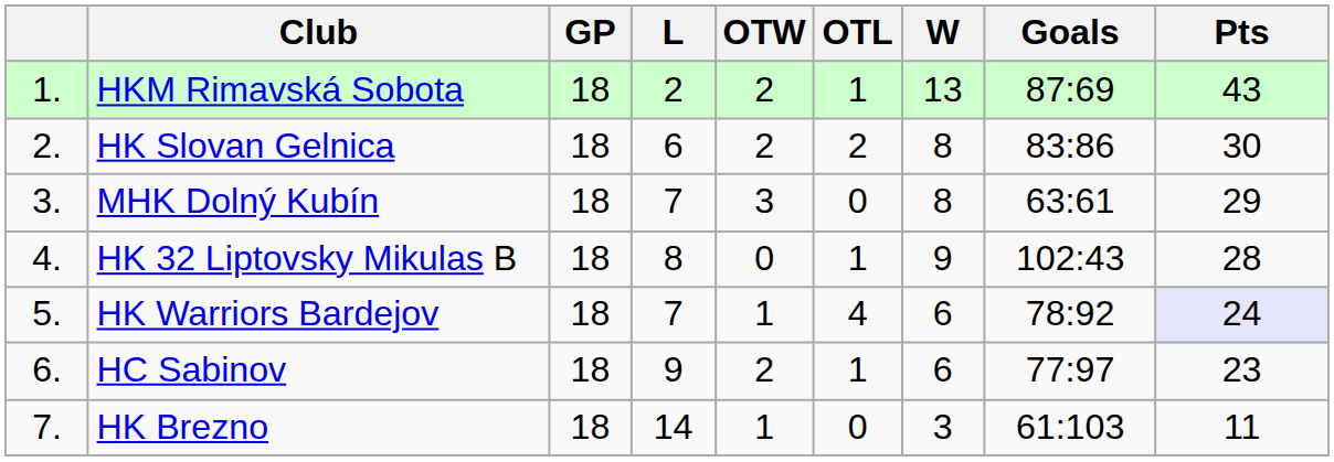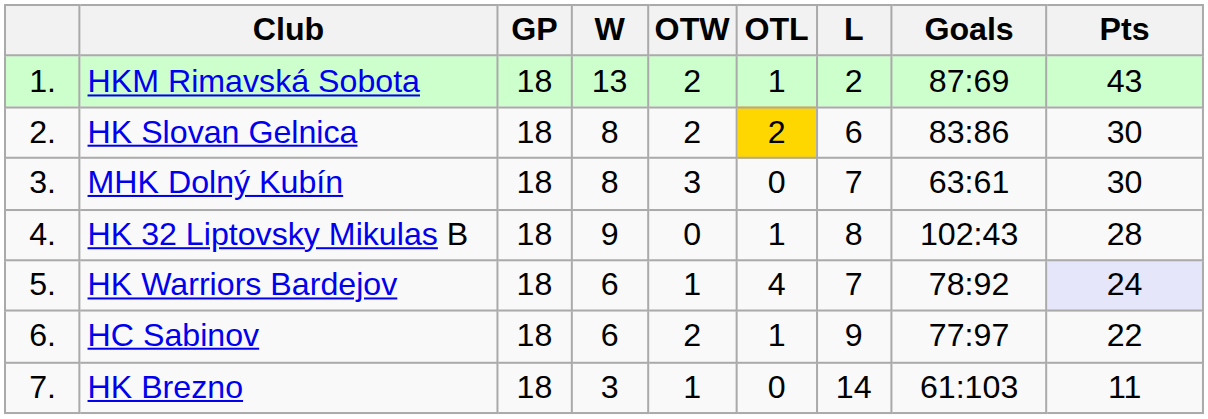columns swapped: W <-> L
HK Slovan Gelnica | OTL: no background -> gold background
MHK Dolný Kubín | Pts: 29 -> 30
HC Sabinov | Pts: 23 -> 22
